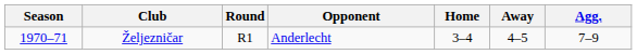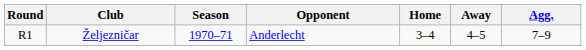columns swapped: Season <-> Round
